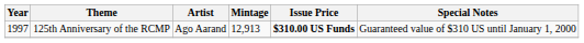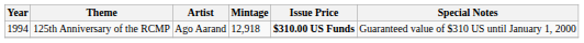125th Anniversary of the RCMP | Year: 1997 -> 1994
125th Anniversary of the RCMP | Mintage: 12,913 -> 12,918
